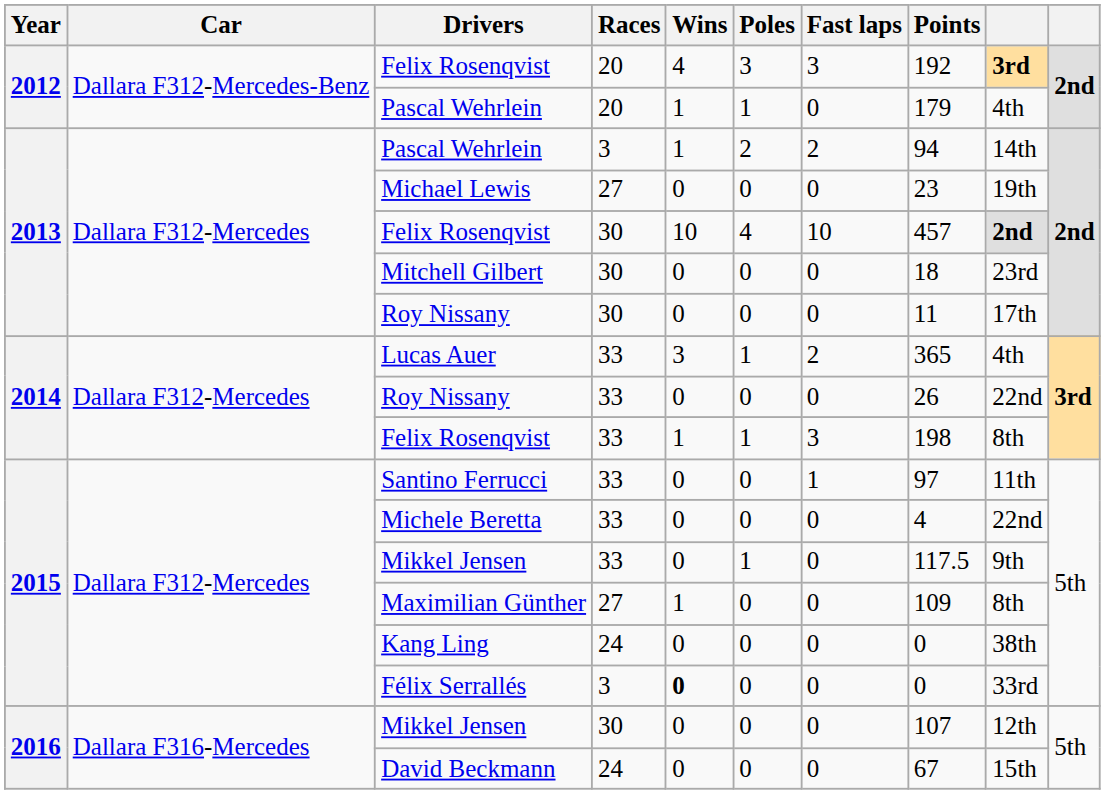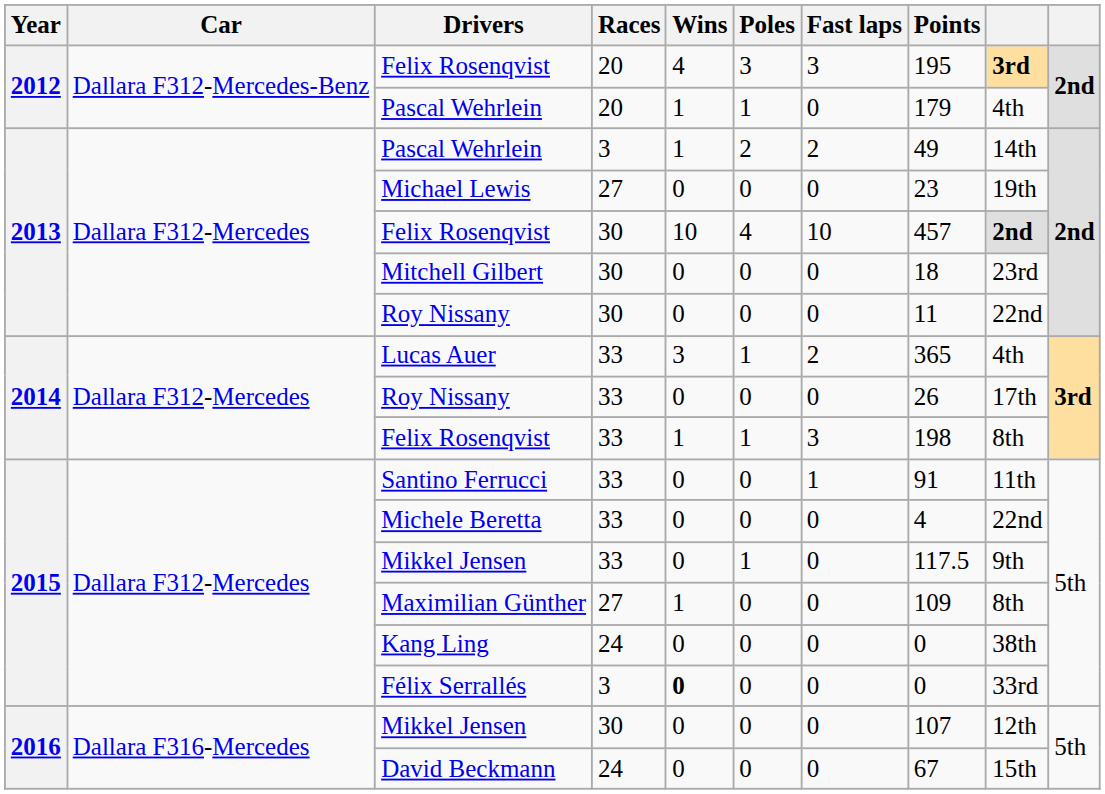Felix Rosenqvist / 20 | Points: 192 -> 195
Pascal Wehrlein / 3 | Points: 94 -> 49
Roy Nissany / 30 | column 9: 17th -> 22nd
Roy Nissany / 33 | column 9: 22nd -> 17th
Santino Ferrucci | Points: 97 -> 91
